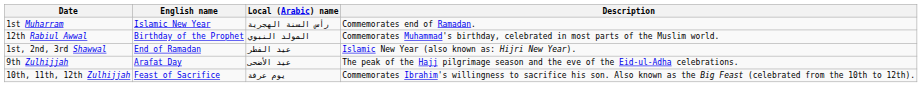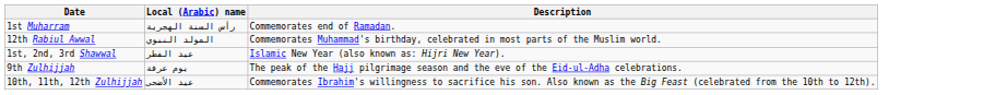- column: English name | Islamic New Year | Birthday of the Prophet | End of Ramadan | Arafat Day | Feast of Sacrifice
9th Zulhijjah | Local (Arabic) name: عيد الأضحى -> يوم عرفة
10th, 11th, 12th Zulhijjah | Local (Arabic) name: يوم عرفة -> عيد الأضحى
